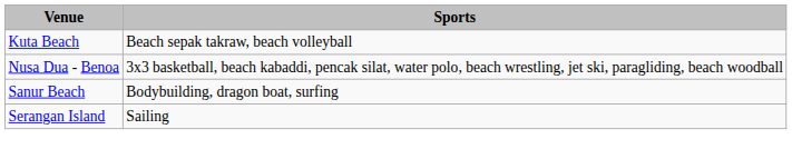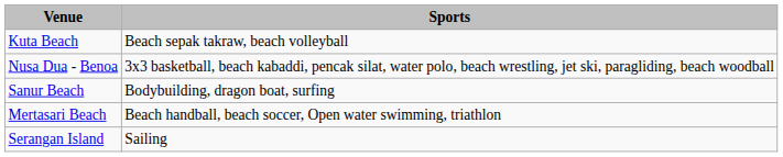+ row: Mertasari Beach | Beach handball, beach soccer, Open water swimming, triathlon
